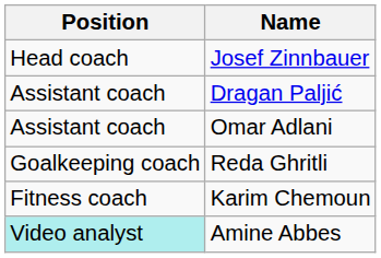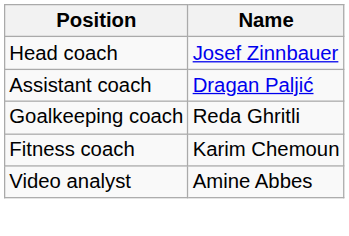- row: Assistant coach | Omar Adlani
Amine Abbes | Position: paleturquoise background -> no background
